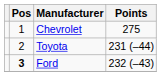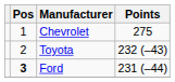Toyota | Points: 231 (–44) -> 232 (–43)
Ford | Points: 232 (–43) -> 231 (–44)
